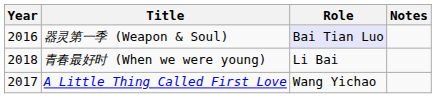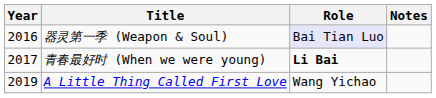青春最好时 (When we were young) | Year: 2018 -> 2017
青春最好时 (When we were young) | Role: normal -> bold
A Little Thing Called First Love | Year: 2017 -> 2019
